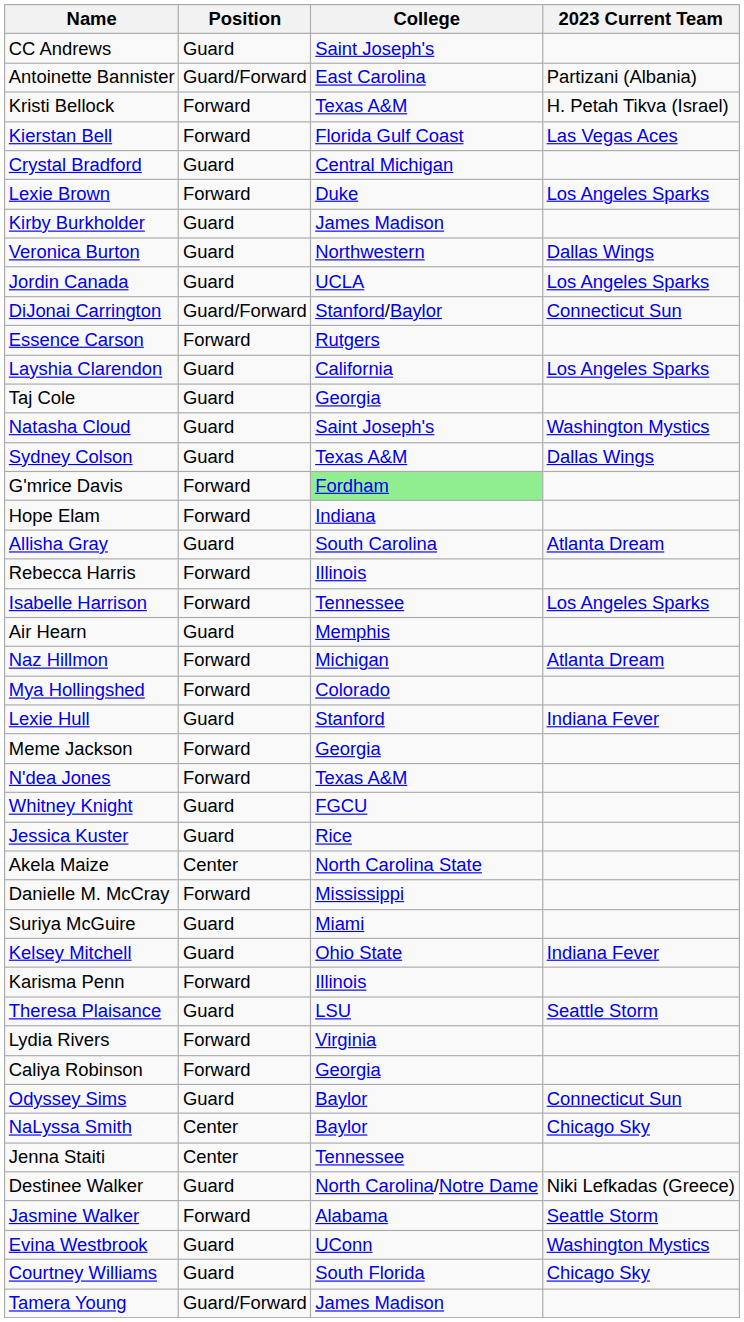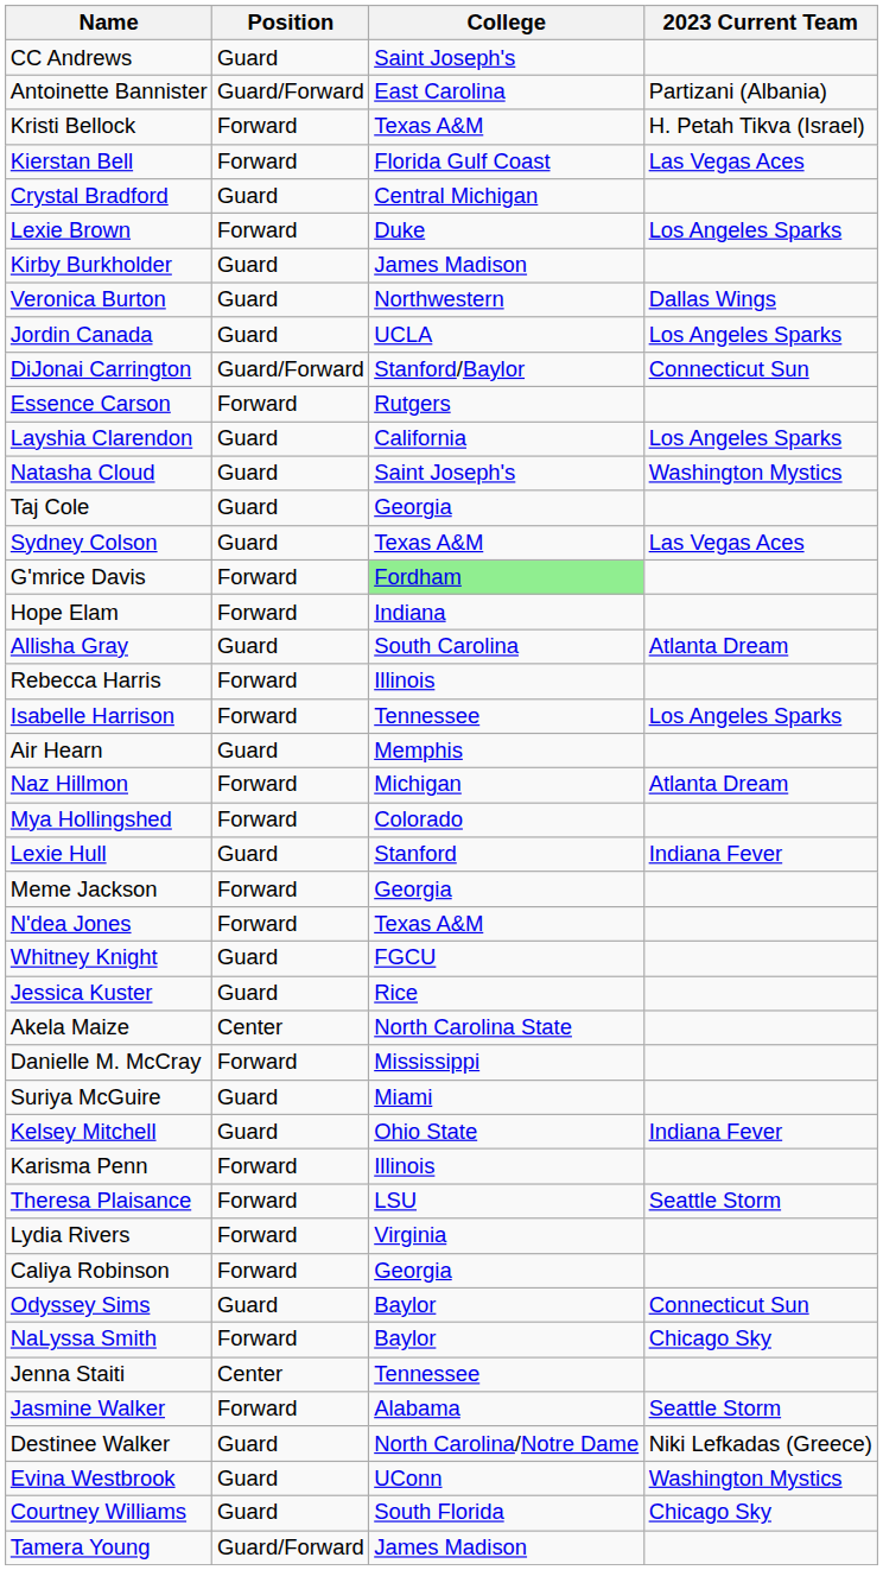rows swapped: Natasha Cloud <-> Taj Cole
Sydney Colson | 2023 Current Team: Dallas Wings -> Las Vegas Aces
Theresa Plaisance | Position: Guard -> Forward
NaLyssa Smith | Position: Center -> Forward
rows swapped: Destinee Walker <-> Jasmine Walker
